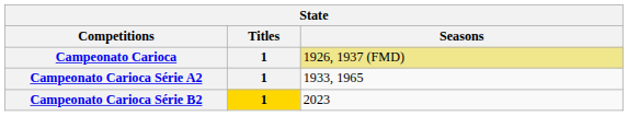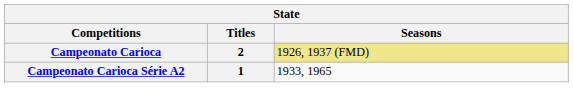Campeonato Carioca | Titles: 1 -> 2
- row: Campeonato Carioca Série B2 | 1 | 2023
